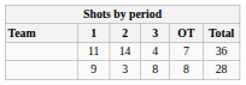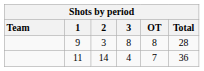rows swapped: 11 <-> 9
